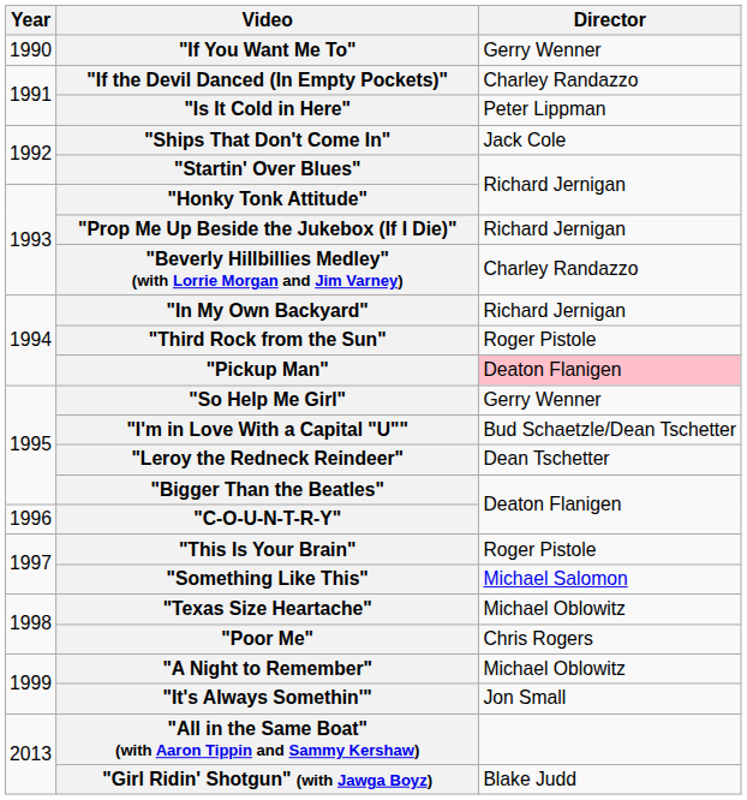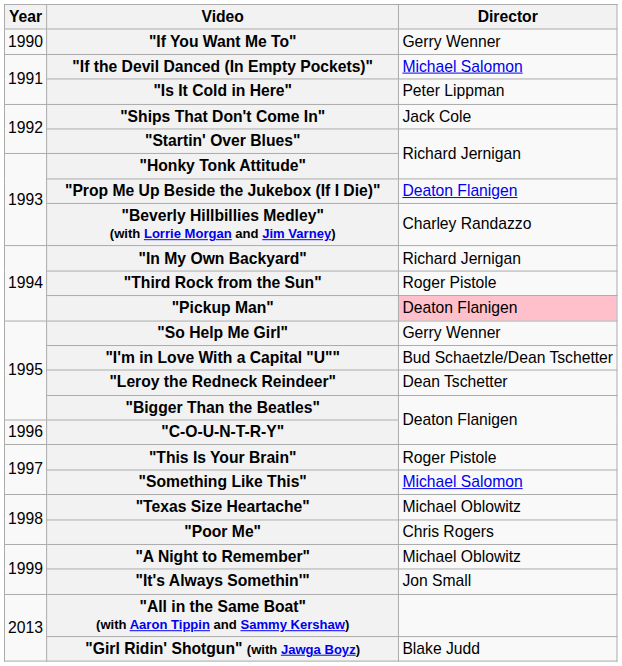"If the Devil Danced (In Empty Pockets)" | Director: Charley Randazzo -> Michael Salomon
"Prop Me Up Beside the Jukebox (If I Die)" | Director: Richard Jernigan -> Deaton Flanigen
